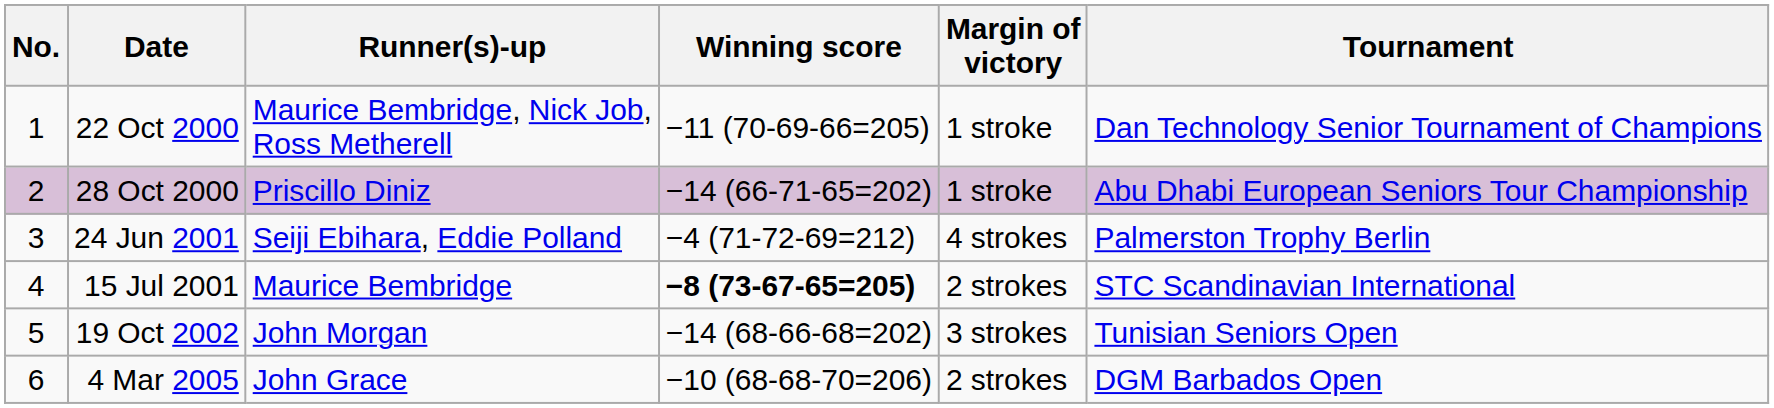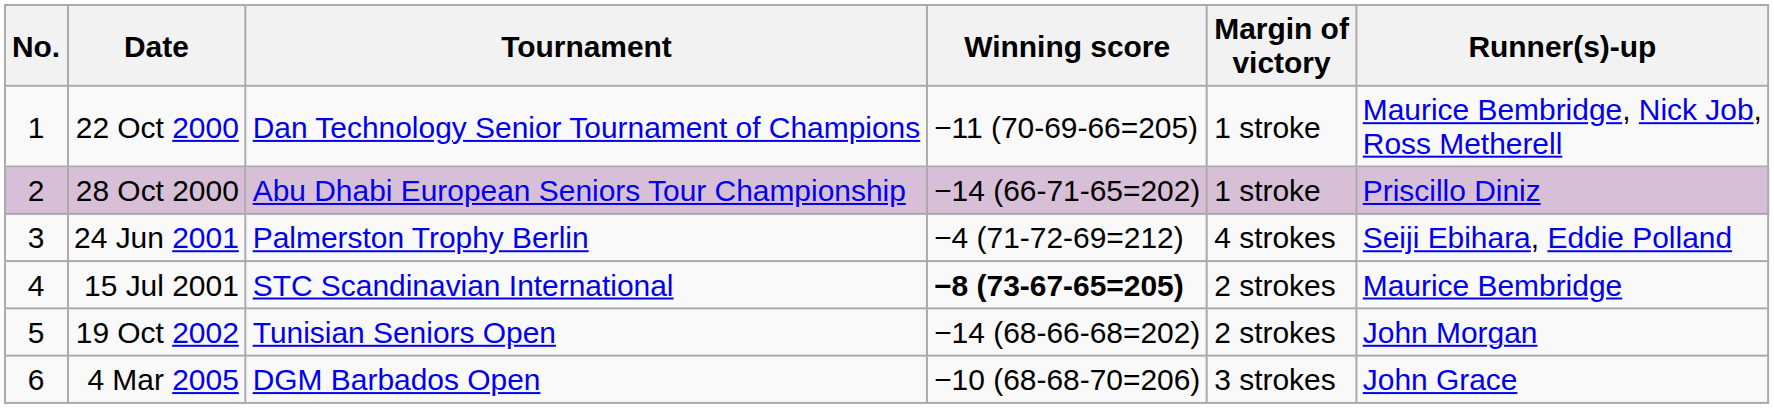columns swapped: Tournament <-> Runner(s)-up
19 Oct 2002 | Margin of victory: 3 strokes -> 2 strokes
4 Mar 2005 | Margin of victory: 2 strokes -> 3 strokes
